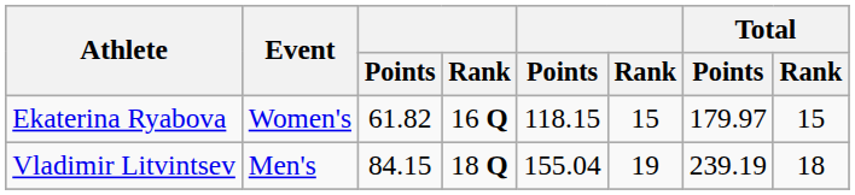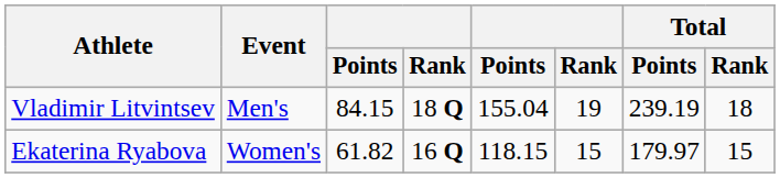rows swapped: Vladimir Litvintsev <-> Ekaterina Ryabova
